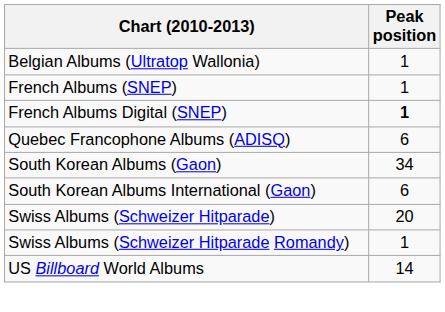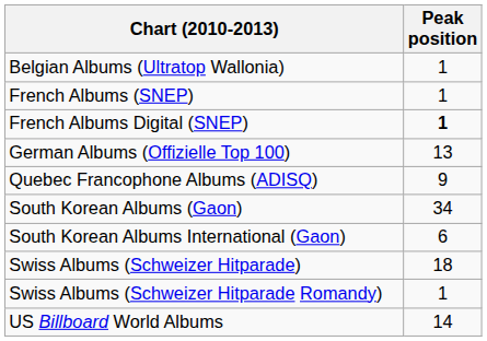+ row: German Albums (Offizielle Top 100) | 13
Quebec Francophone Albums (ADISQ) | Peak position: 6 -> 9
Swiss Albums (Schweizer Hitparade) | Peak position: 20 -> 18
